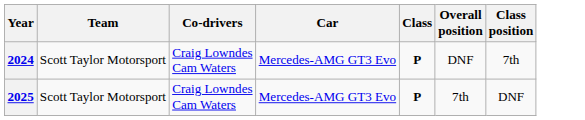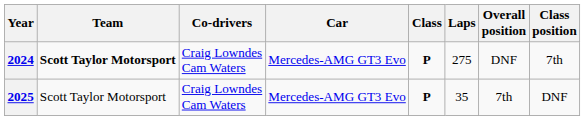+ column: Laps | 275 | 35
2024 | Team: normal -> bold
